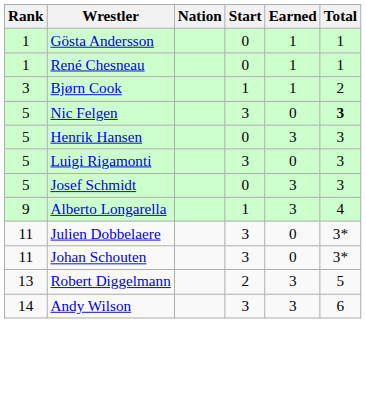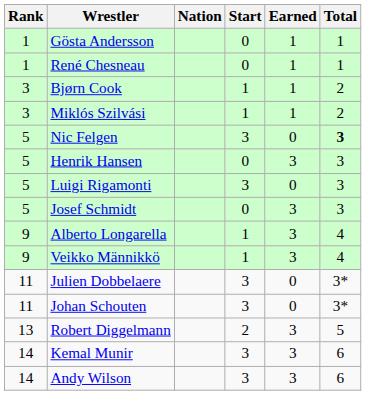+ row: 3 | Miklós Szilvási | 1 | 1 | 2
+ row: 9 | Veikko Männikkö | 1 | 3 | 4
+ row: 14 | Kemal Munir | 3 | 3 | 6
